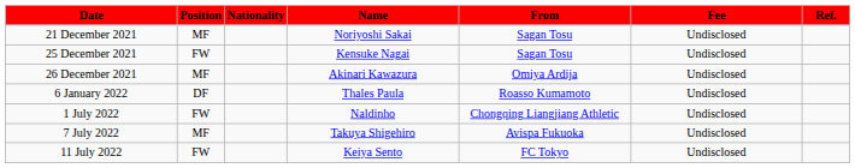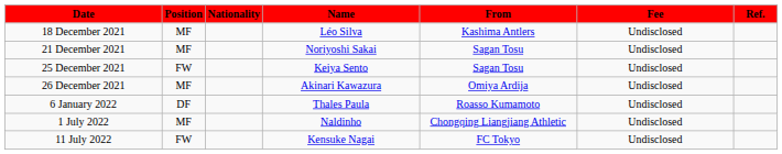+ row: 18 December 2021 | MF | Léo Silva | Kashima Antlers | Undisclosed
25 December 2021 | Name: Kensuke Nagai -> Keiya Sento
1 July 2022 | Position: FW -> MF
- row: 7 July 2022 | MF | Takuya Shigehiro | Avispa Fukuoka | Undisclosed
11 July 2022 | Name: Keiya Sento -> Kensuke Nagai
